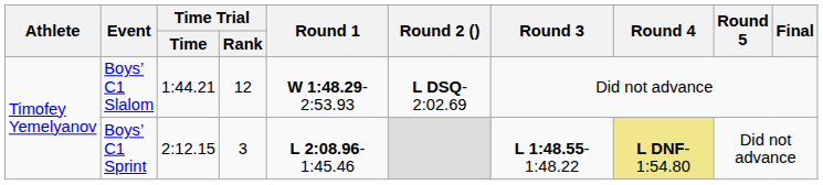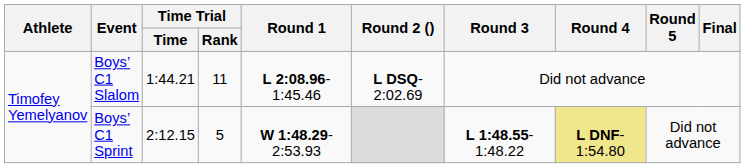Boys’ C1 Slalom | Time Trial / Rank: 12 -> 11
Boys’ C1 Slalom | Round 1: W 1:48.29-2:53.93 -> L 2:08.96-1:45.46
Boys’ C1 Sprint | Time Trial / Rank: 3 -> 5
Boys’ C1 Sprint | Round 1: L 2:08.96-1:45.46 -> W 1:48.29-2:53.93
